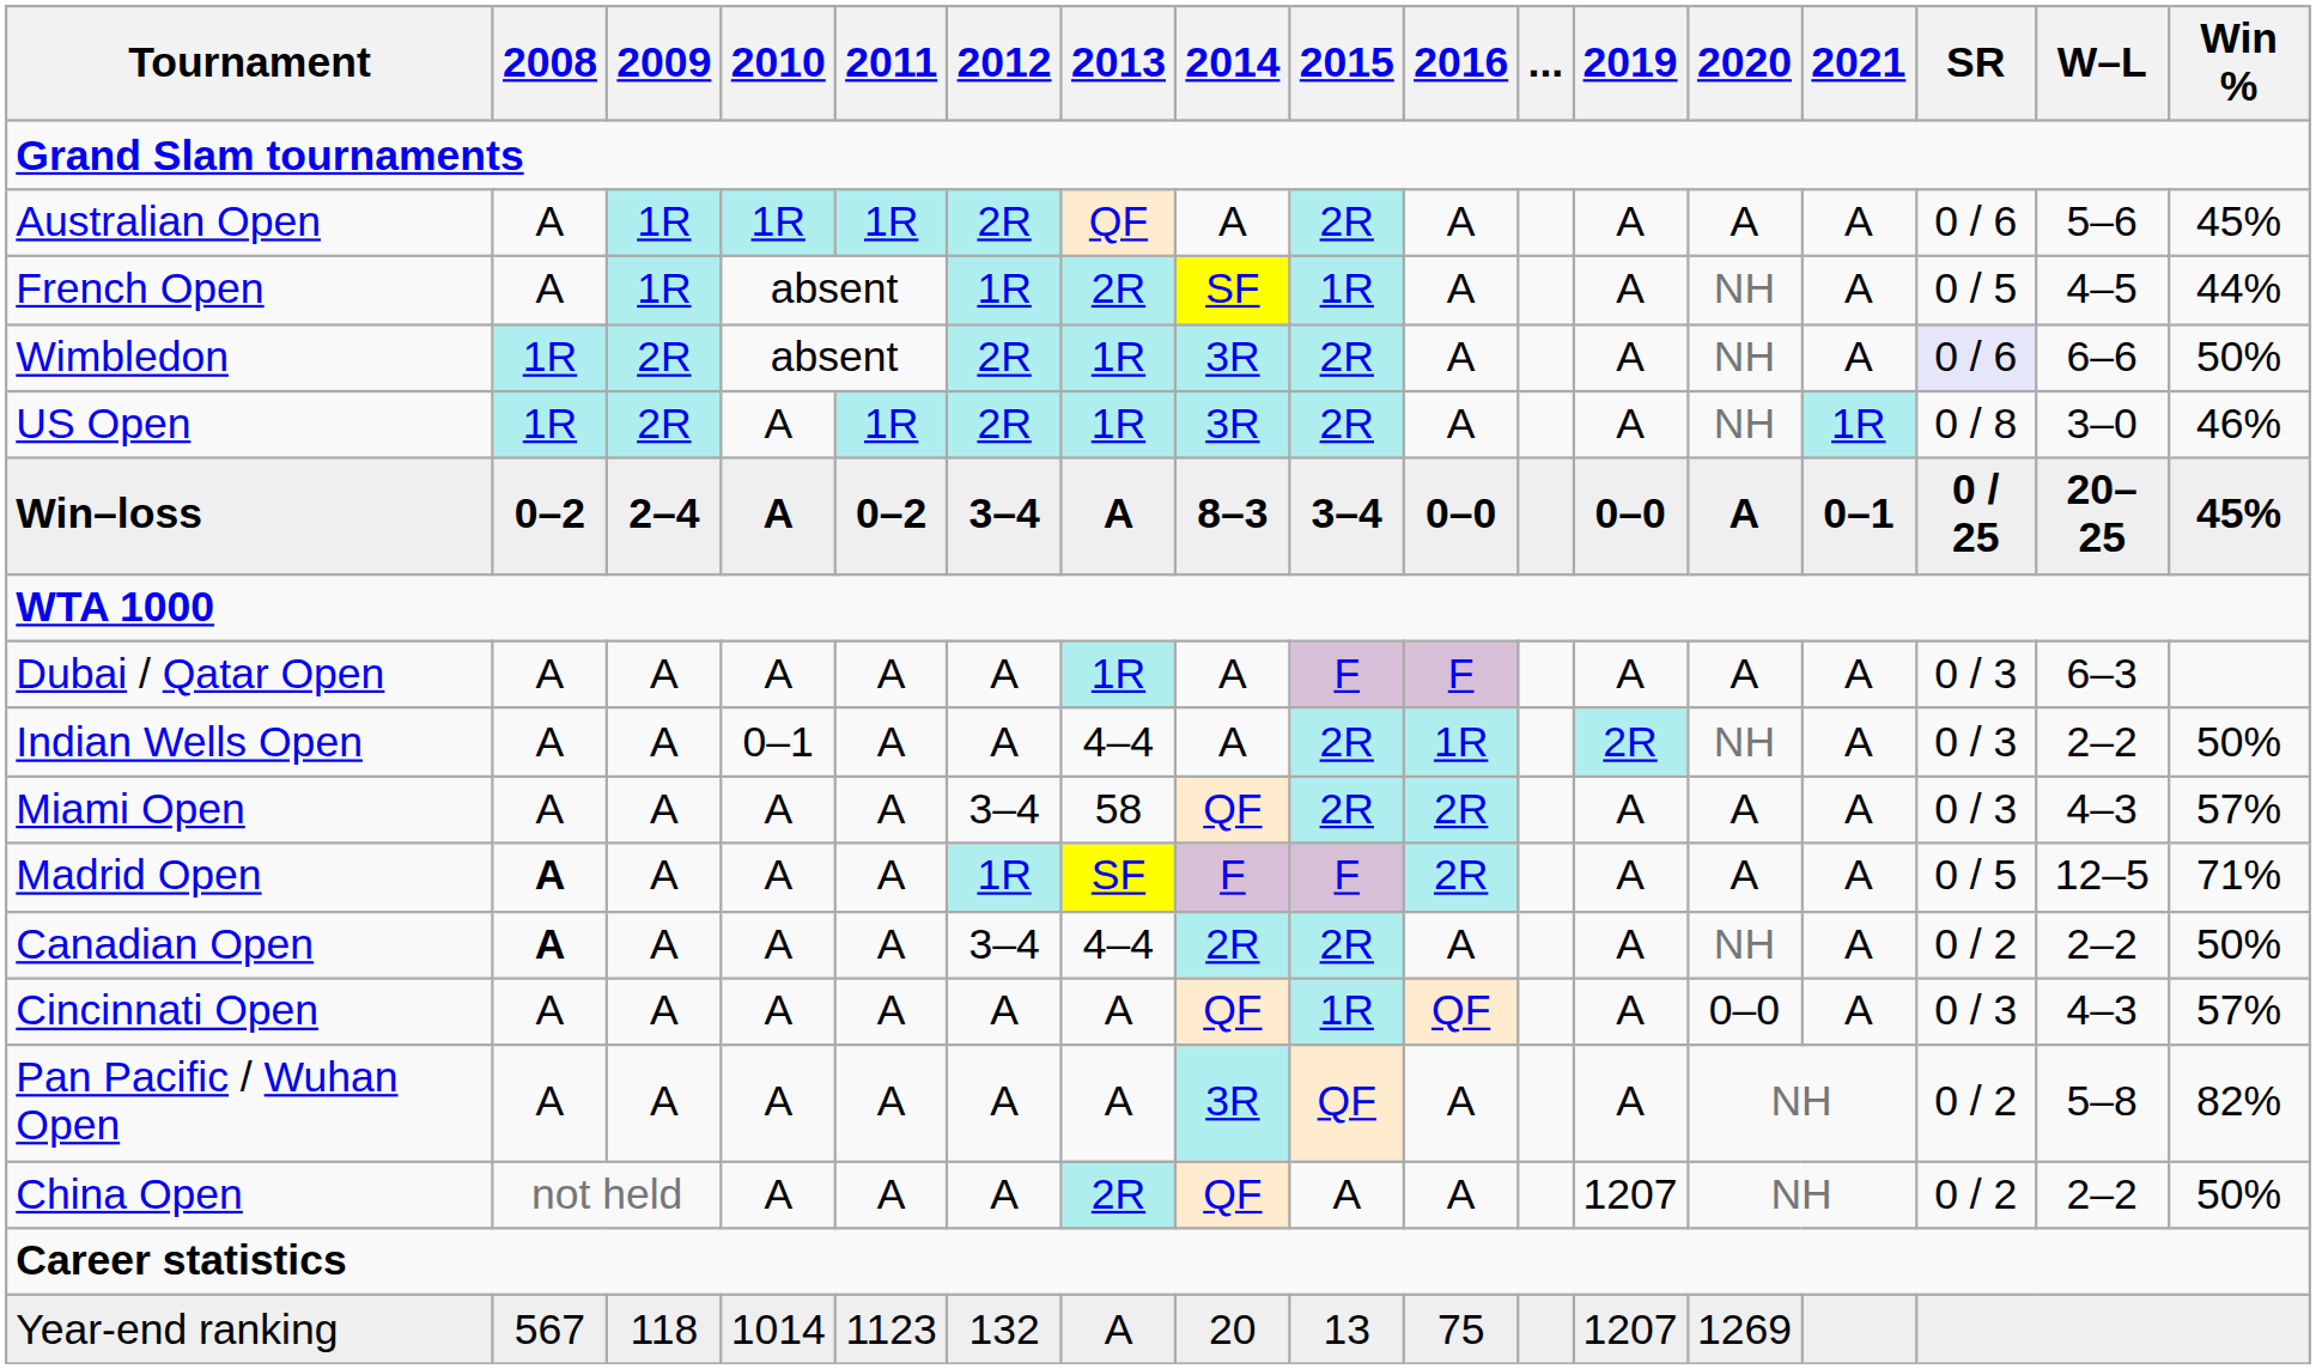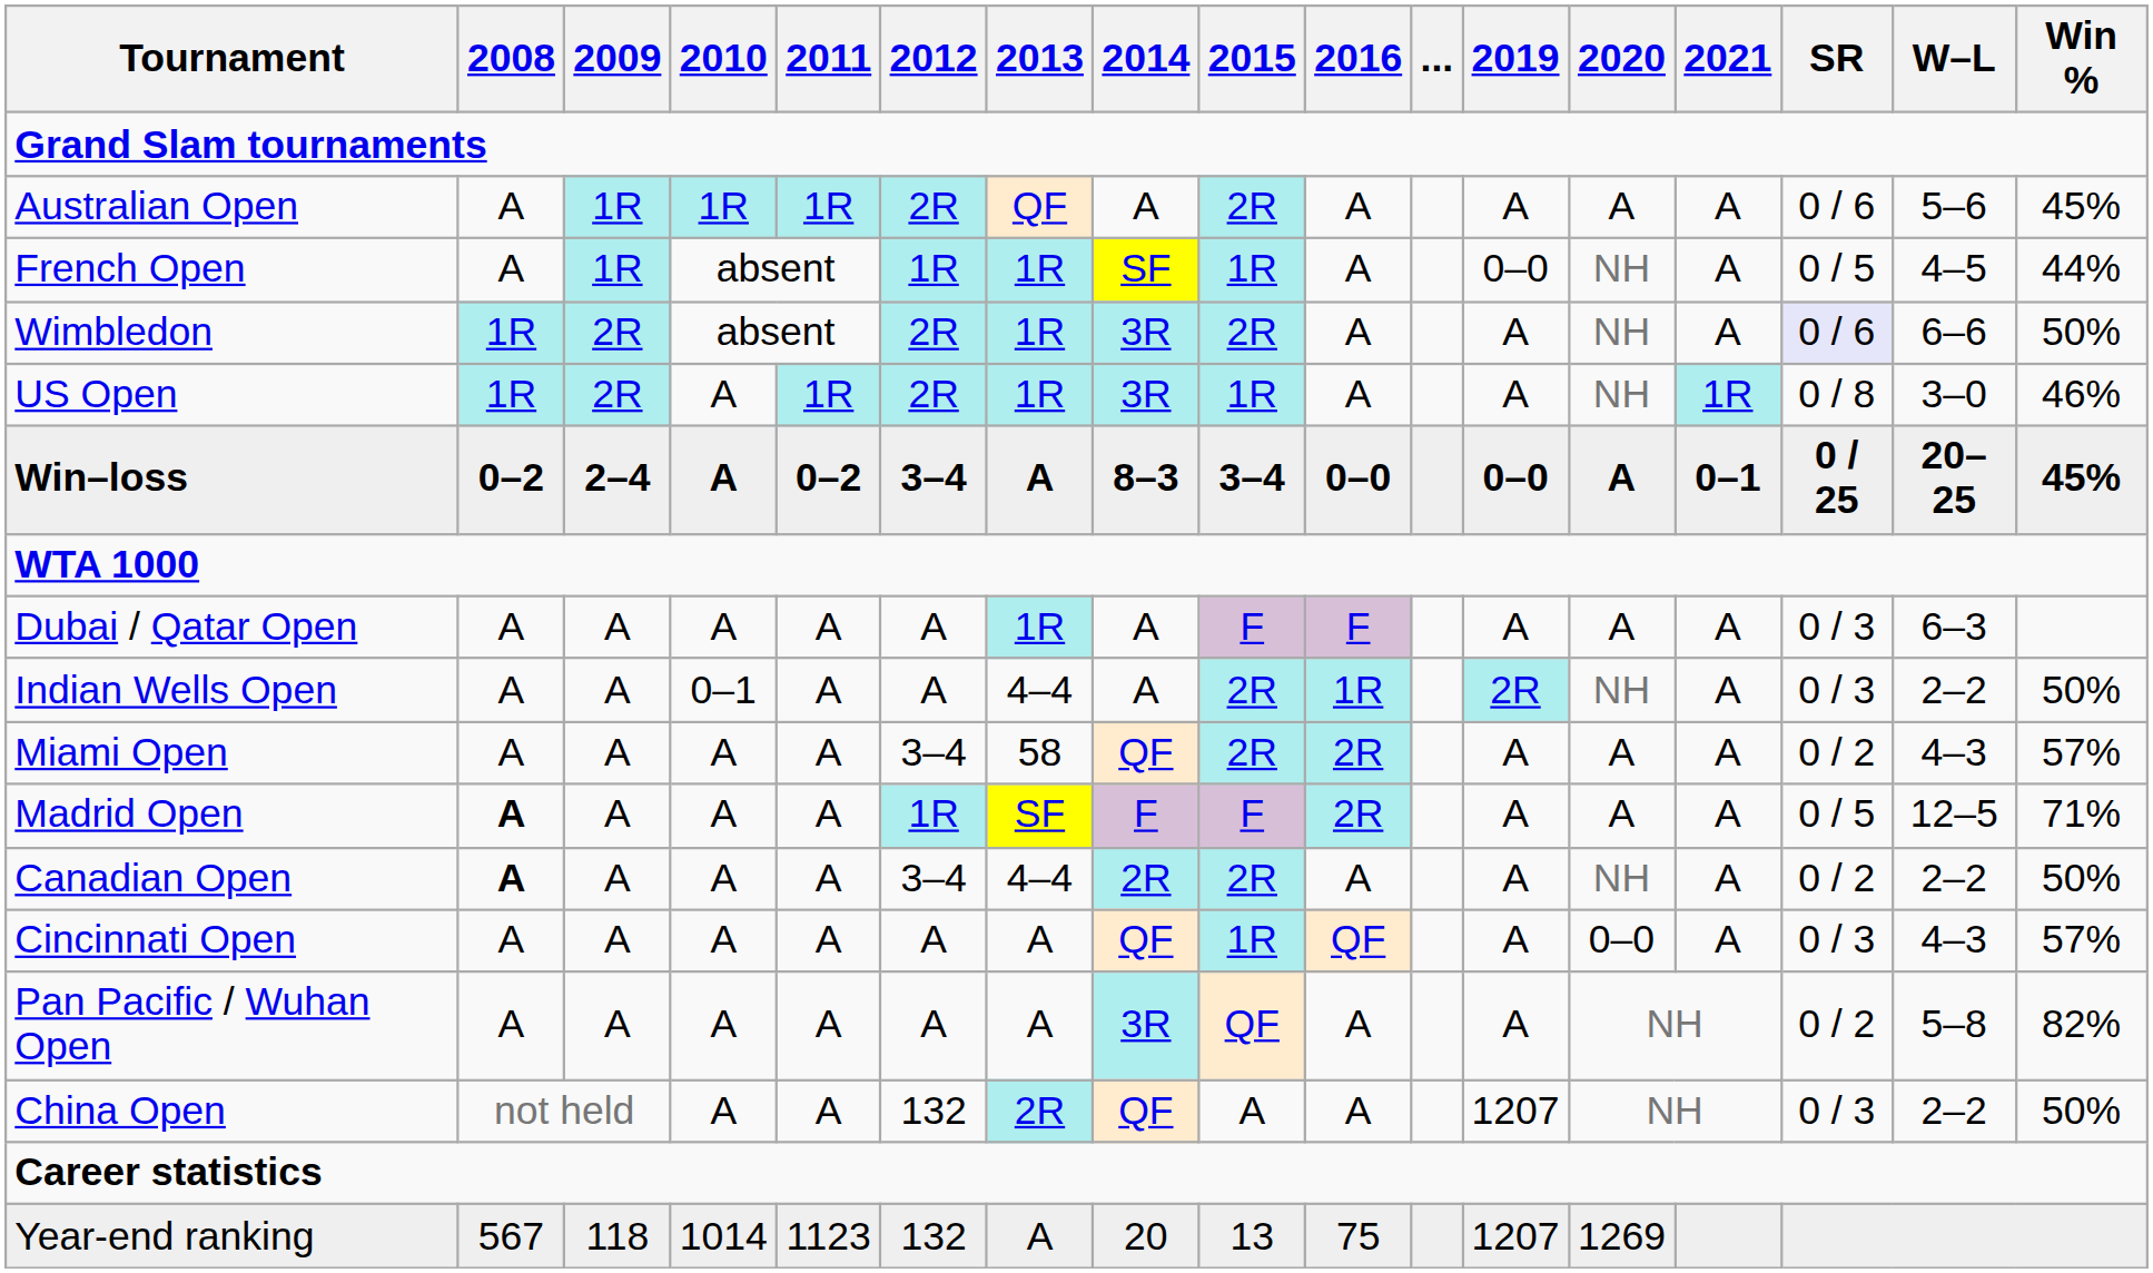French Open | 2013: 2R -> 1R
French Open | 2019: A -> 0–0
US Open | 2015: 2R -> 1R
Miami Open | SR: 0 / 3 -> 0 / 2
China Open | 2012: A -> 132
China Open | SR: 0 / 2 -> 0 / 3
